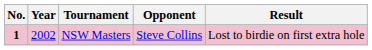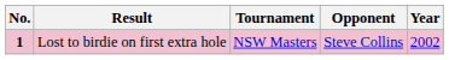columns swapped: Year <-> Result
